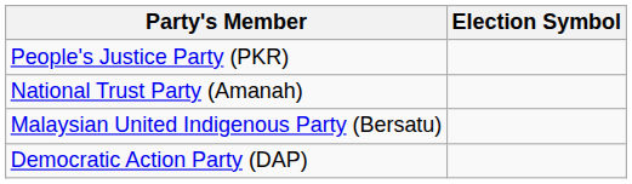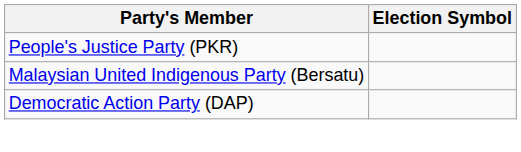- row: National Trust Party (Amanah)
